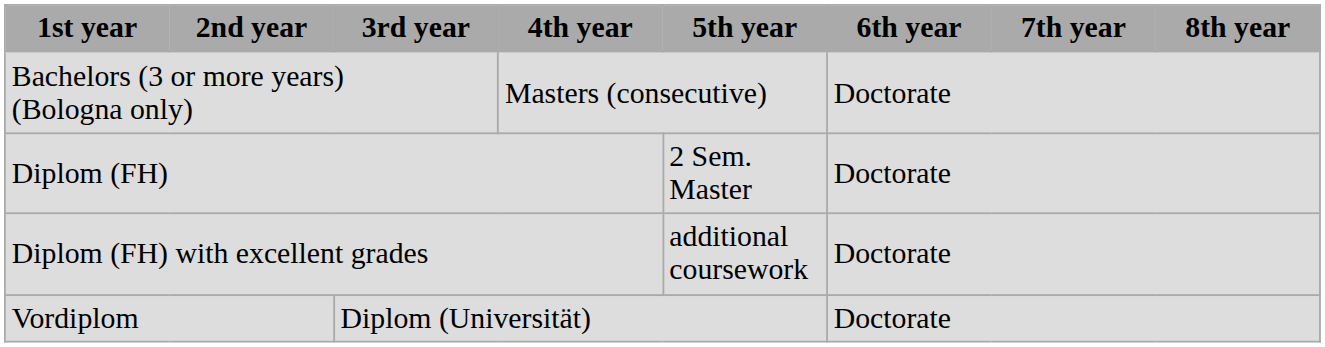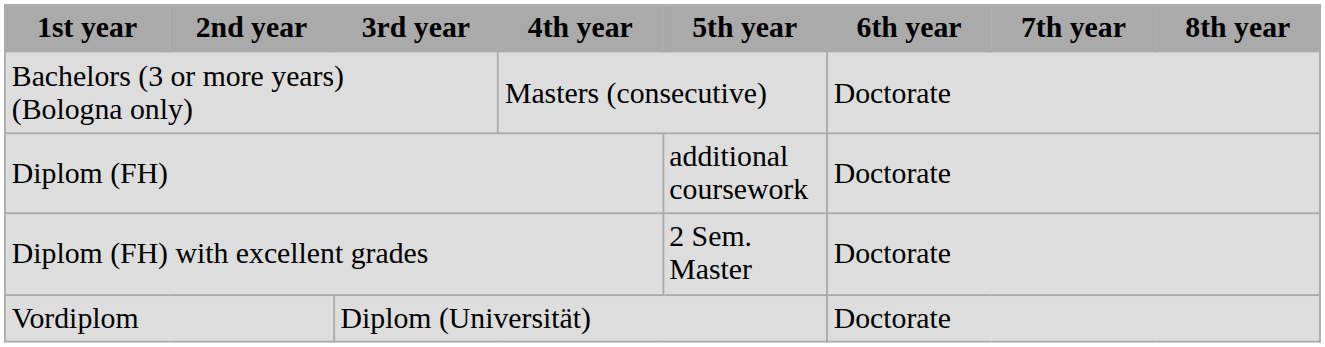Diplom (FH) | 5th year: 2 Sem. Master -> additional coursework
Diplom (FH) with excellent grades | 5th year: additional coursework -> 2 Sem. Master
